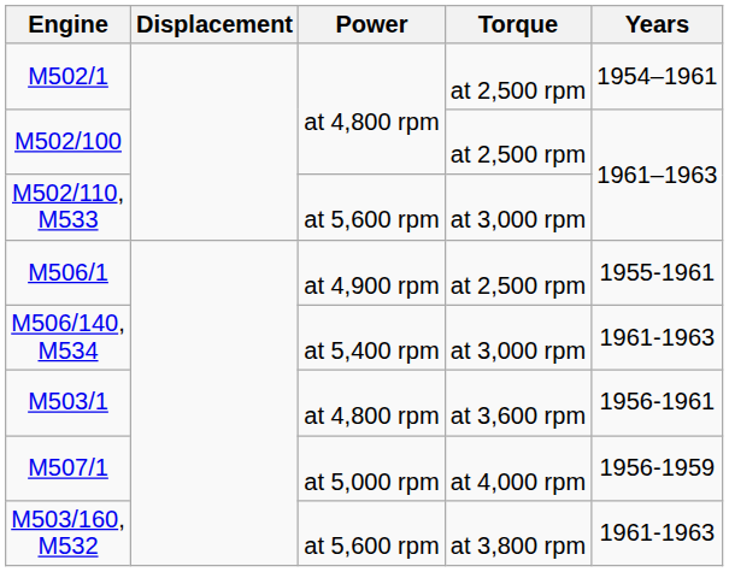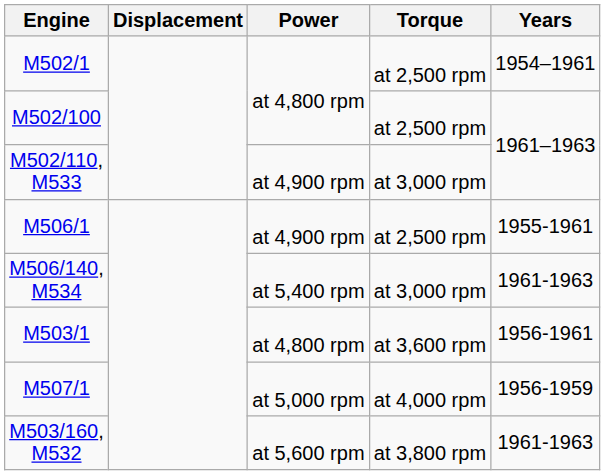M502/110, M533 | Power: at 5,600 rpm -> at 4,900 rpm
